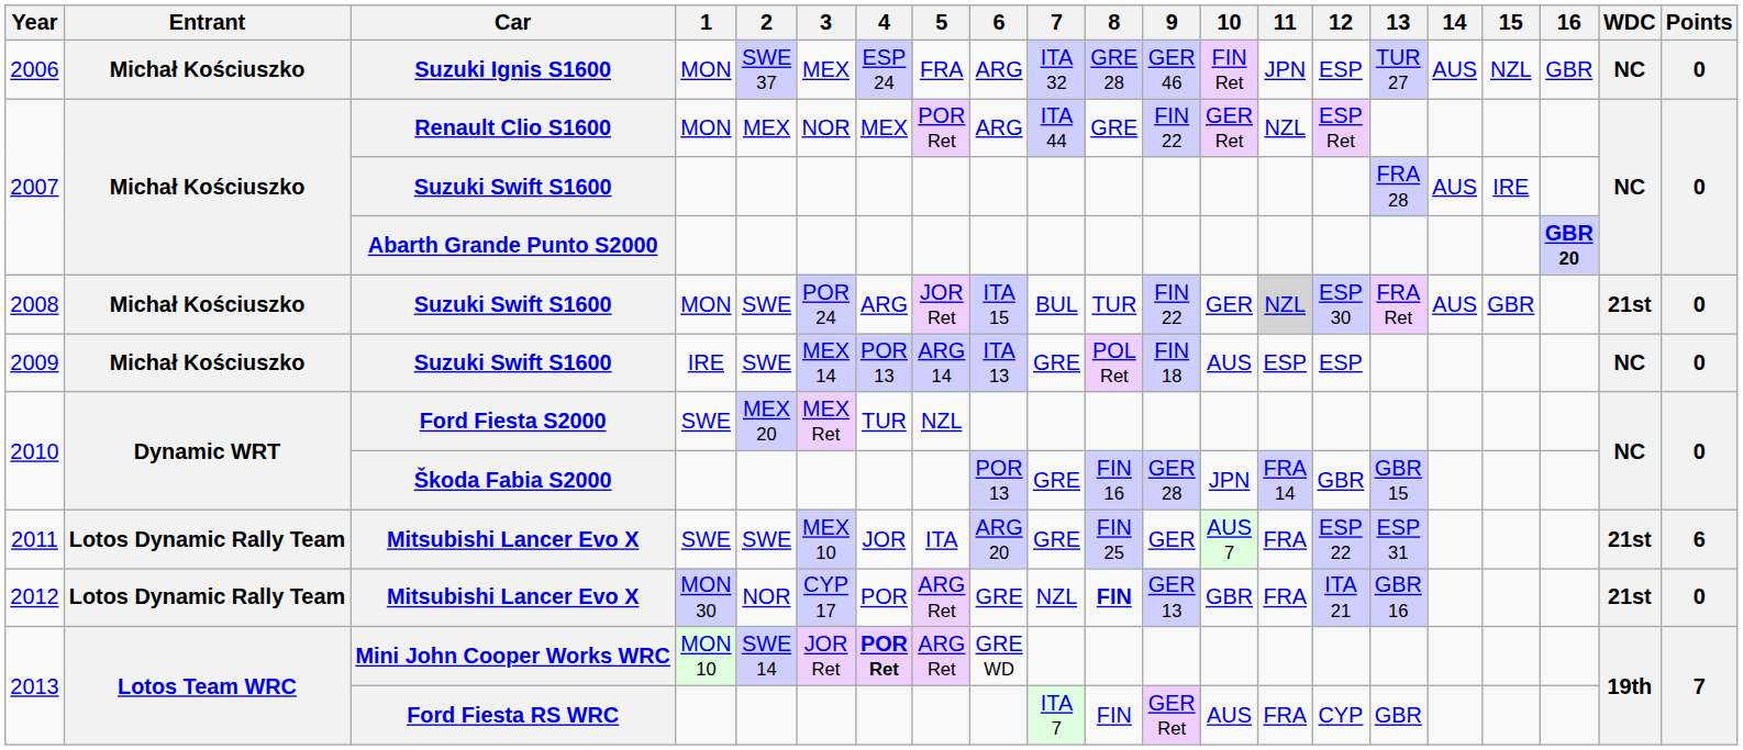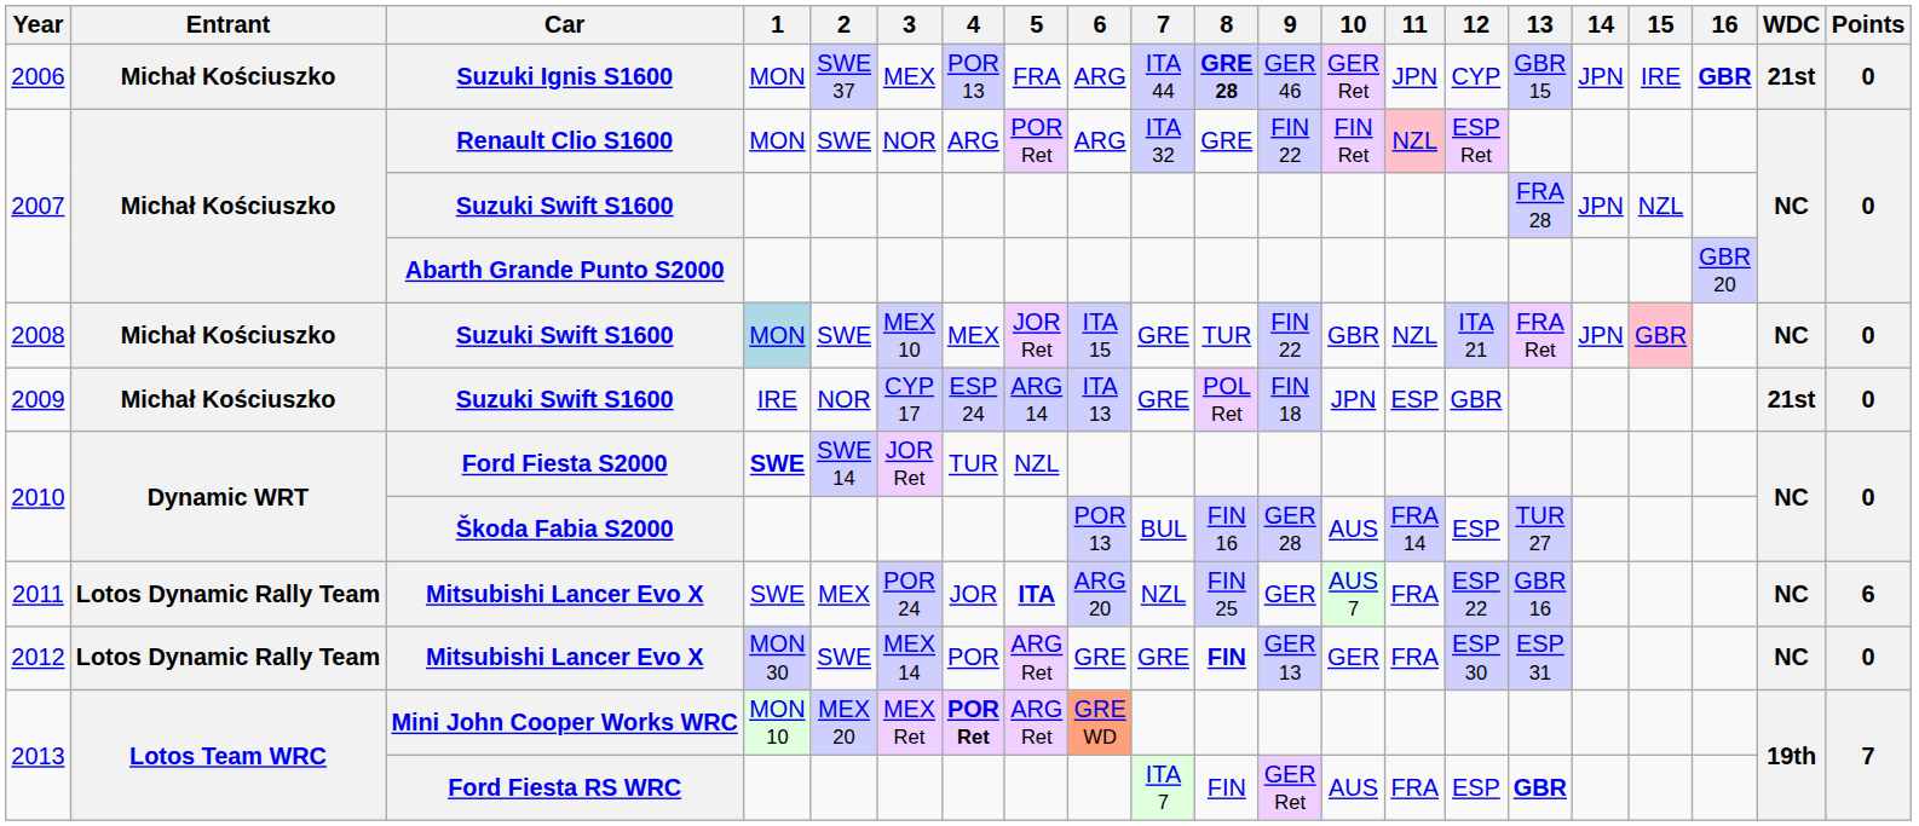Suzuki Ignis S1600 | 4: ESP 24 -> POR 13
Suzuki Ignis S1600 | 7: ITA 32 -> ITA 44
Suzuki Ignis S1600 | 8: normal -> bold
Suzuki Ignis S1600 | 10: FIN Ret -> GER Ret
Suzuki Ignis S1600 | 12: ESP -> CYP
Suzuki Ignis S1600 | 13: TUR 27 -> GBR 15
Suzuki Ignis S1600 | 14: AUS -> JPN
Suzuki Ignis S1600 | 15: NZL -> IRE
Suzuki Ignis S1600 | 16: normal -> bold
Suzuki Ignis S1600 | WDC: NC -> 21st
Renault Clio S1600 | 2: MEX -> SWE
Renault Clio S1600 | 4: MEX -> ARG
Renault Clio S1600 | 7: ITA 44 -> ITA 32
Renault Clio S1600 | 10: GER Ret -> FIN Ret
Renault Clio S1600 | 11: no background -> pink background
2007 / Suzuki Swift S1600 | 14: AUS -> JPN
2007 / Suzuki Swift S1600 | 15: IRE -> NZL
Abarth Grande Punto S2000 | 16: bold -> normal
2008 / Suzuki Swift S1600 | 1: no background -> lightblue background
2008 / Suzuki Swift S1600 | 3: POR 24 -> MEX 10
2008 / Suzuki Swift S1600 | 4: ARG -> MEX
2008 / Suzuki Swift S1600 | 7: BUL -> GRE
2008 / Suzuki Swift S1600 | 10: GER -> GBR
2008 / Suzuki Swift S1600 | 11: lightgrey background -> no background
2008 / Suzuki Swift S1600 | 12: ESP 30 -> ITA 21
2008 / Suzuki Swift S1600 | 14: AUS -> JPN
2008 / Suzuki Swift S1600 | 15: no background -> pink background
2008 / Suzuki Swift S1600 | WDC: 21st -> NC
2009 / Suzuki Swift S1600 | 2: SWE -> NOR
2009 / Suzuki Swift S1600 | 3: MEX 14 -> CYP 17
2009 / Suzuki Swift S1600 | 4: POR 13 -> ESP 24
2009 / Suzuki Swift S1600 | 10: AUS -> JPN
2009 / Suzuki Swift S1600 | 12: ESP -> GBR
2009 / Suzuki Swift S1600 | WDC: NC -> 21st
Ford Fiesta S2000 | 1: normal -> bold
Ford Fiesta S2000 | 2: MEX 20 -> SWE 14
Ford Fiesta S2000 | 3: MEX Ret -> JOR Ret
Škoda Fabia S2000 | 7: GRE -> BUL
Škoda Fabia S2000 | 10: JPN -> AUS
Škoda Fabia S2000 | 12: GBR -> ESP
Škoda Fabia S2000 | 13: GBR 15 -> TUR 27
2011 / Mitsubishi Lancer Evo X | 2: SWE -> MEX
2011 / Mitsubishi Lancer Evo X | 3: MEX 10 -> POR 24
2011 / Mitsubishi Lancer Evo X | 5: normal -> bold
2011 / Mitsubishi Lancer Evo X | 7: GRE -> NZL
2011 / Mitsubishi Lancer Evo X | 13: ESP 31 -> GBR 16
2011 / Mitsubishi Lancer Evo X | WDC: 21st -> NC
2012 / Mitsubishi Lancer Evo X | 2: NOR -> SWE
2012 / Mitsubishi Lancer Evo X | 3: CYP 17 -> MEX 14
2012 / Mitsubishi Lancer Evo X | 7: NZL -> GRE
2012 / Mitsubishi Lancer Evo X | 10: GBR -> GER
2012 / Mitsubishi Lancer Evo X | 12: ITA 21 -> ESP 30
2012 / Mitsubishi Lancer Evo X | 13: GBR 16 -> ESP 31
2012 / Mitsubishi Lancer Evo X | WDC: 21st -> NC
Mini John Cooper Works WRC | 2: SWE 14 -> MEX 20
Mini John Cooper Works WRC | 3: JOR Ret -> MEX Ret
Mini John Cooper Works WRC | 6: no background -> lightsalmon background
Ford Fiesta RS WRC | 12: CYP -> ESP
Ford Fiesta RS WRC | 13: normal -> bold
